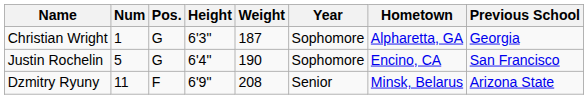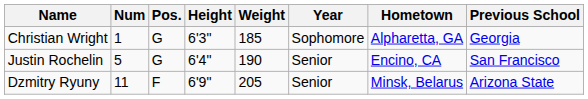Christian Wright | Weight: 187 -> 185
Justin Rochelin | Year: Sophomore -> Senior
Dzmitry Ryuny | Weight: 208 -> 205
